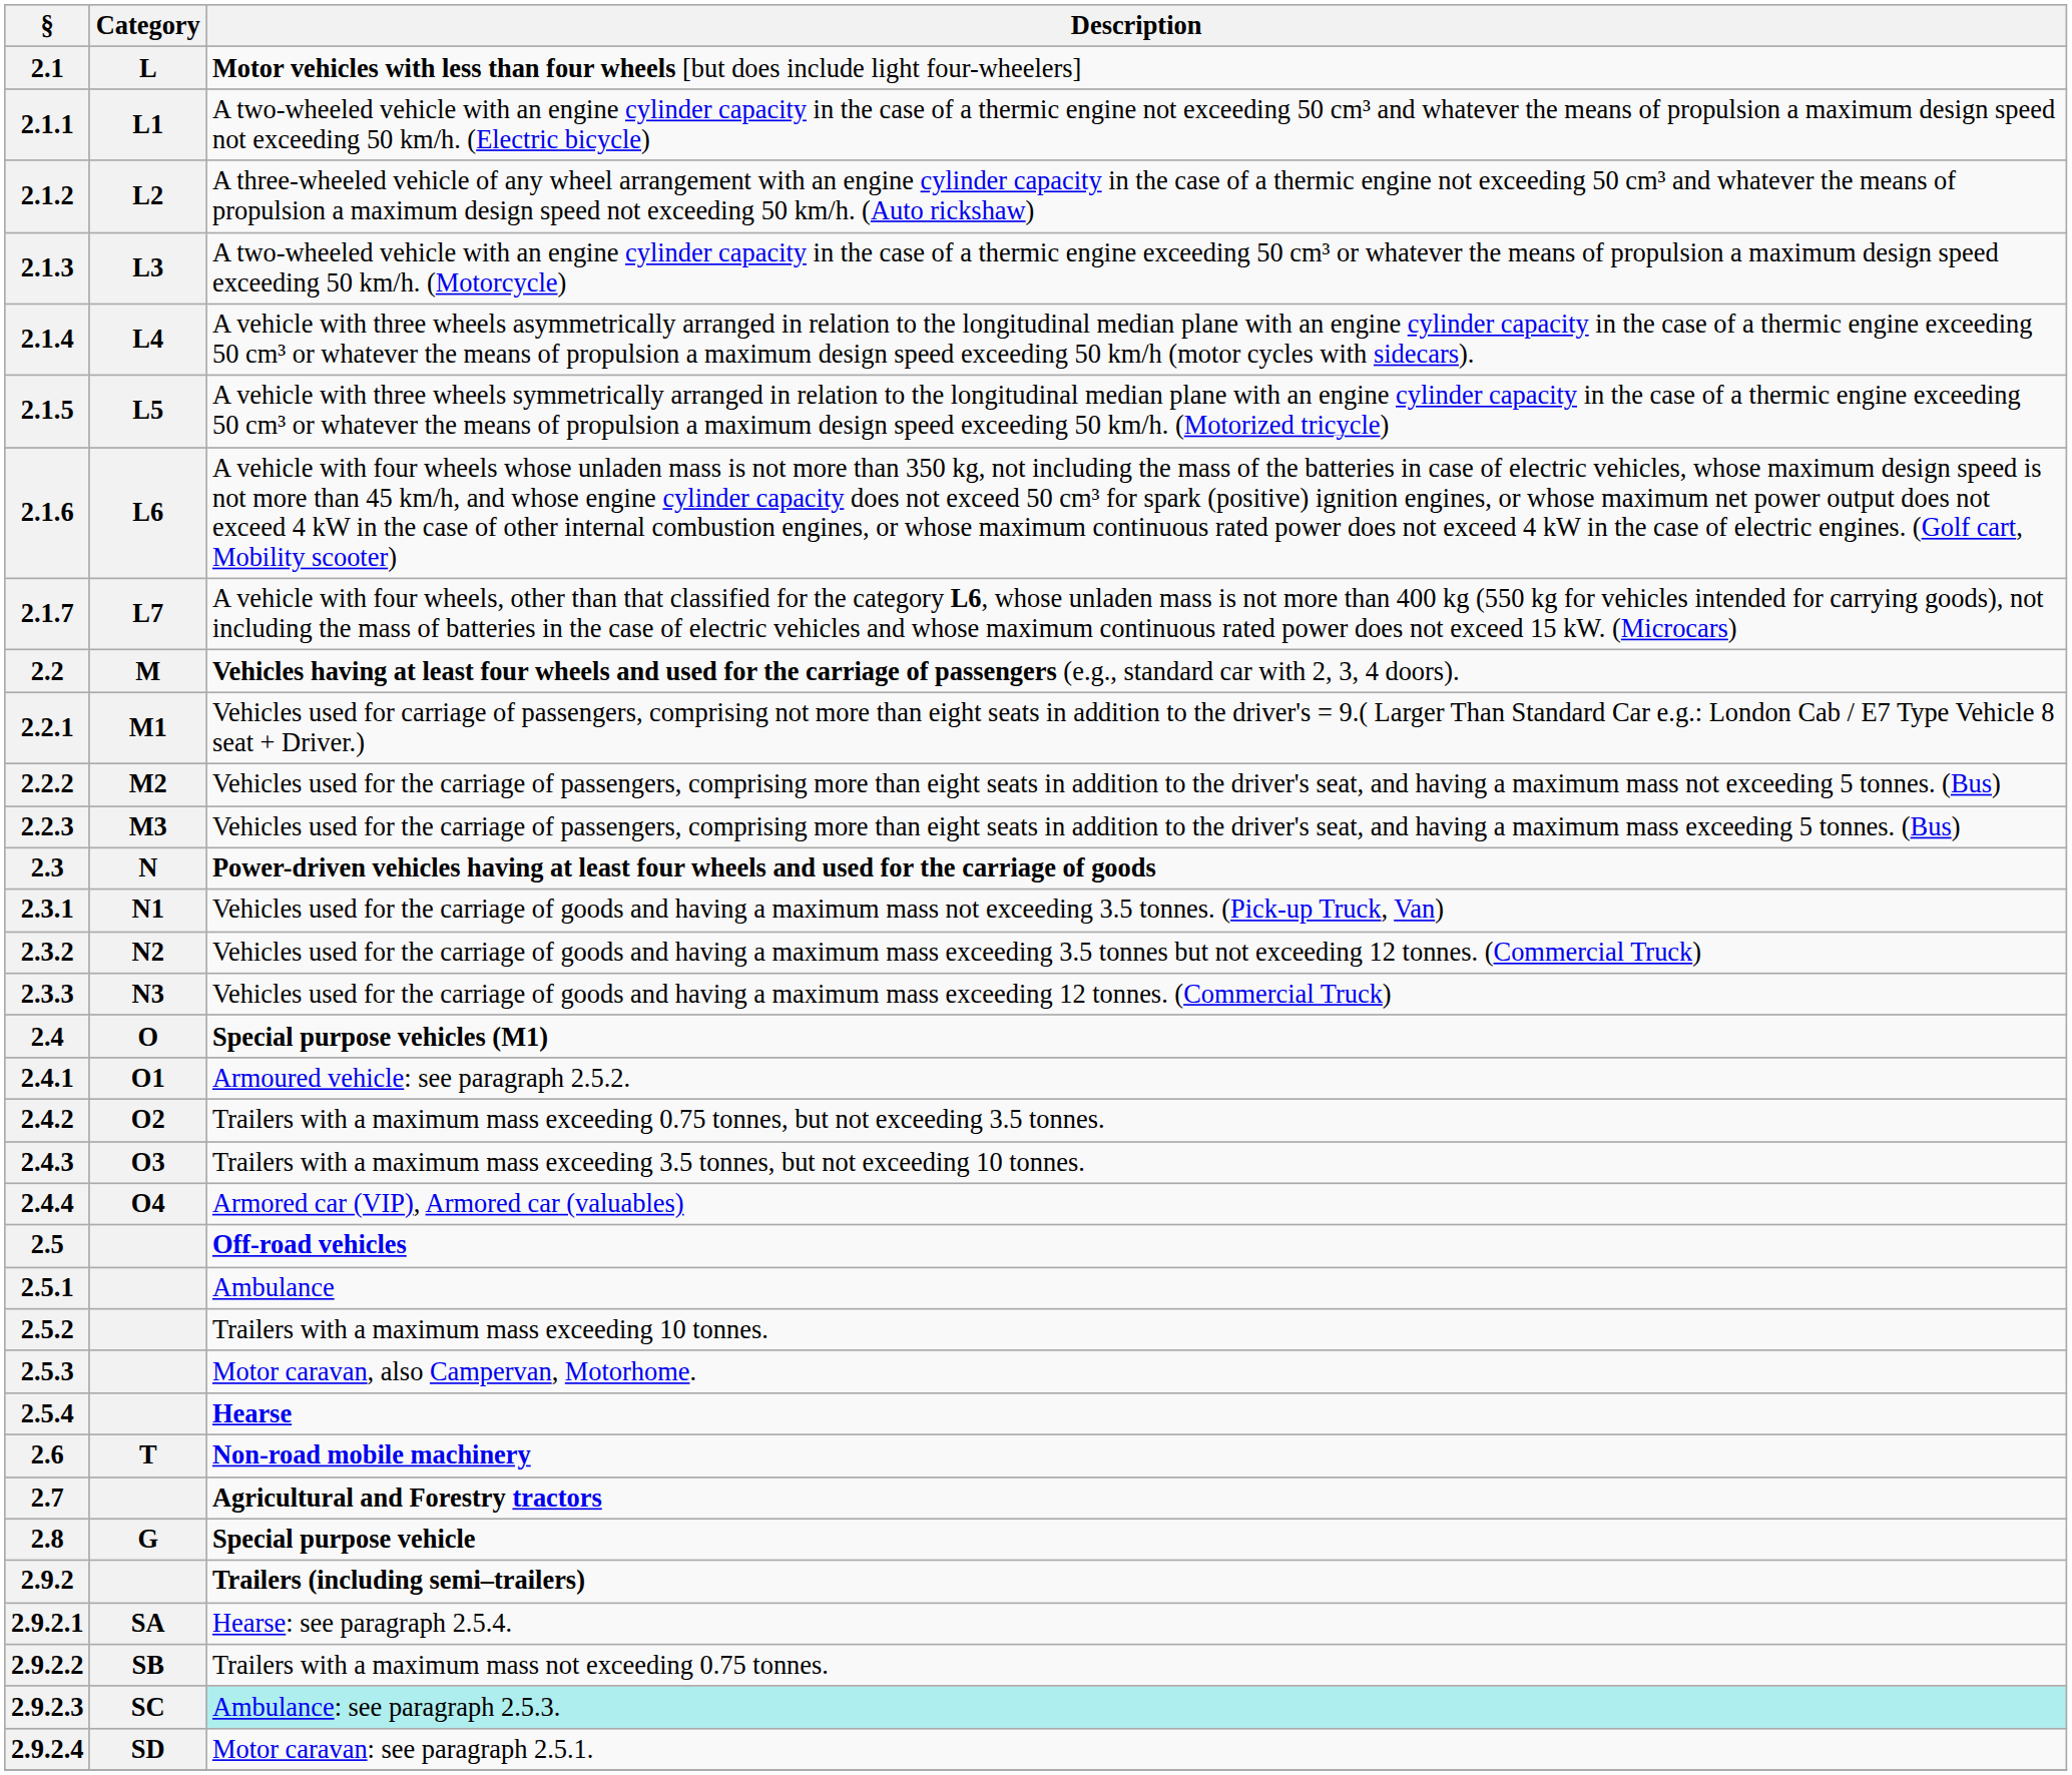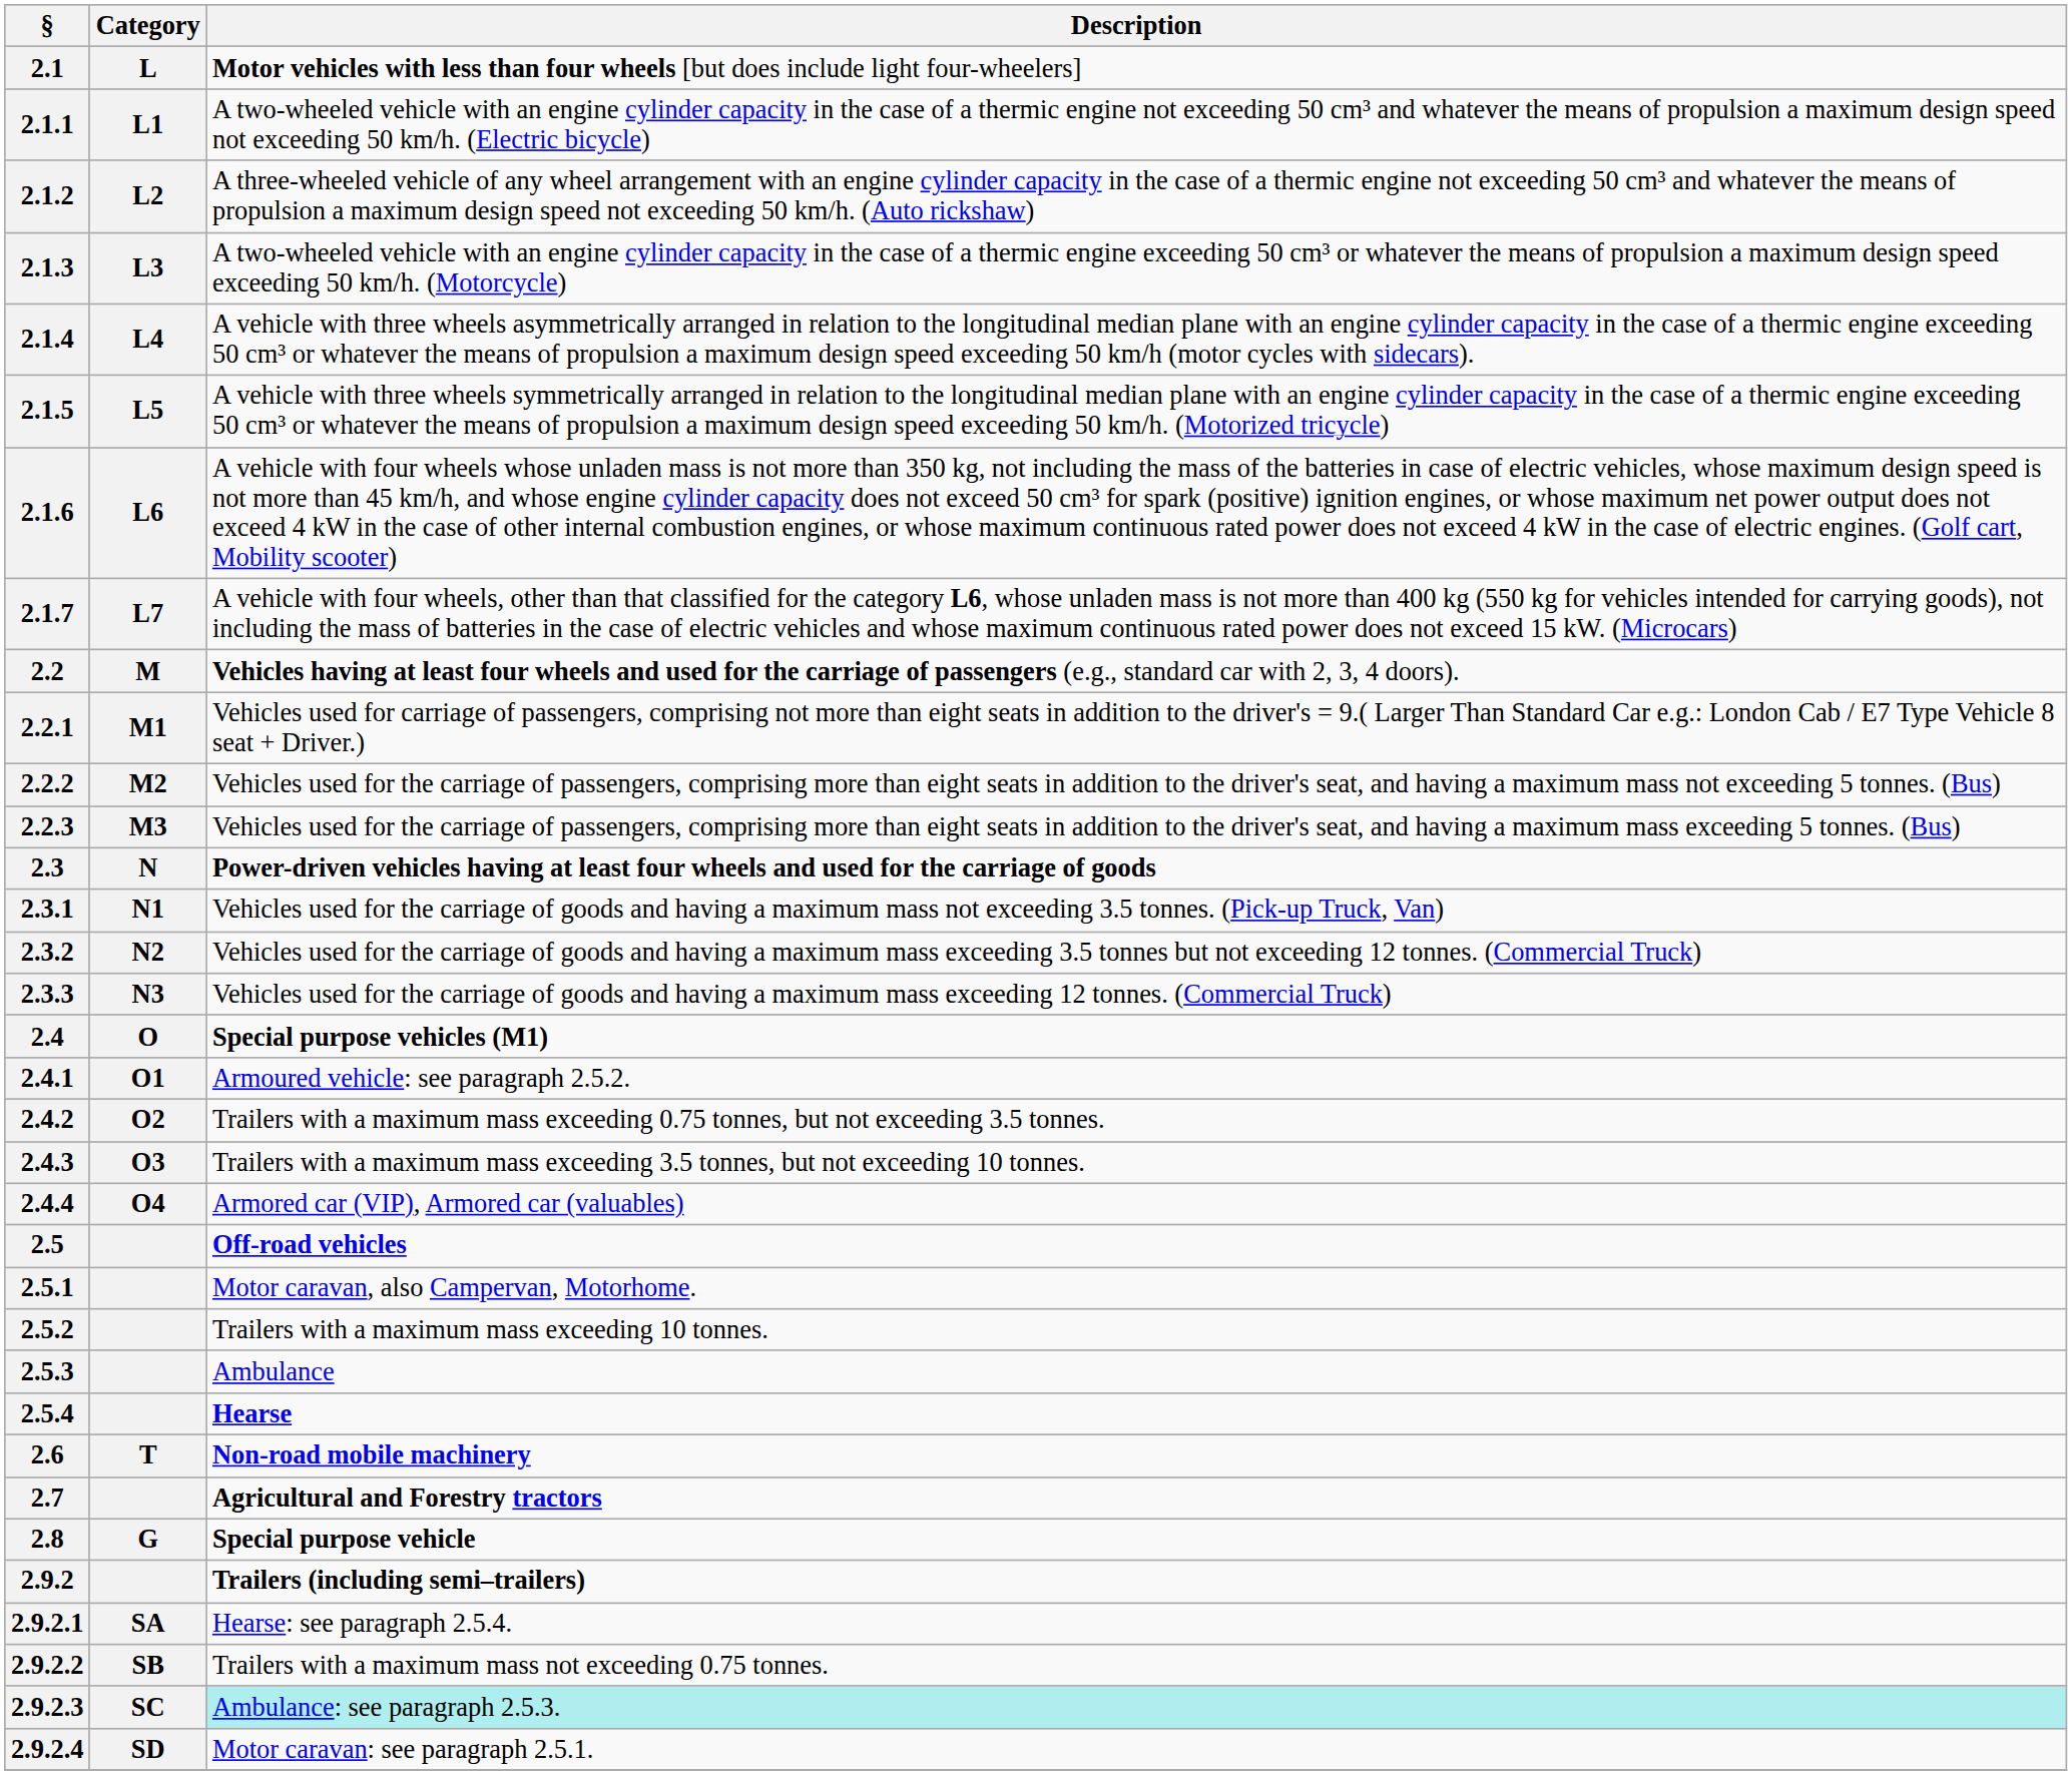2.5.1 | Description: Ambulance -> Motor caravan, also Campervan, Motorhome.
2.5.3 | Description: Motor caravan, also Campervan, Motorhome. -> Ambulance
